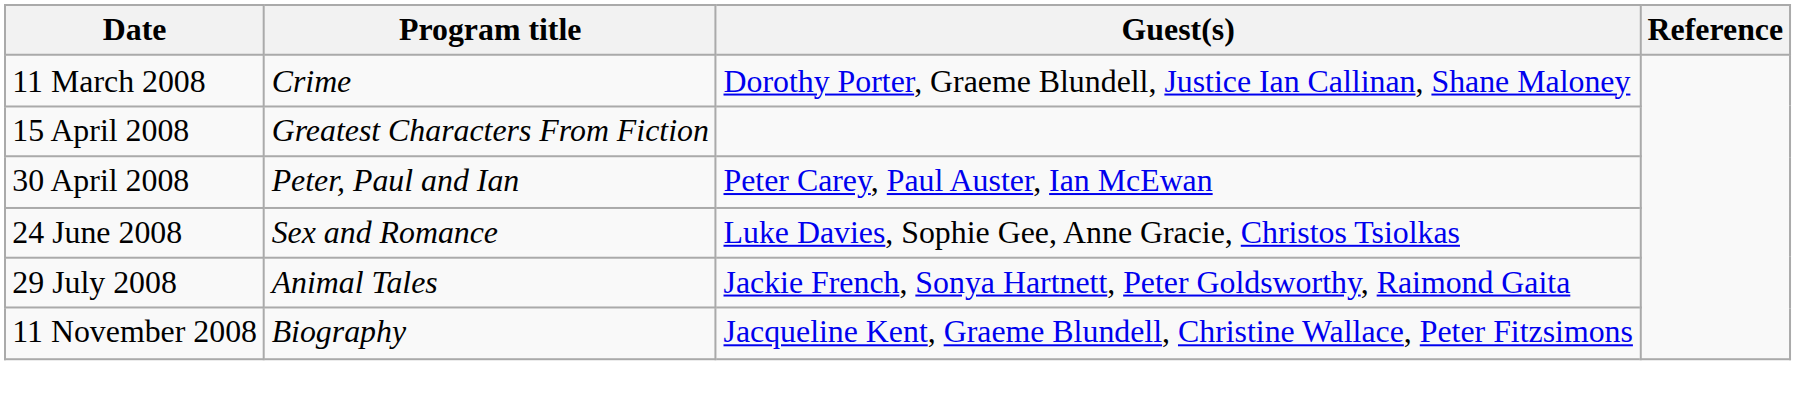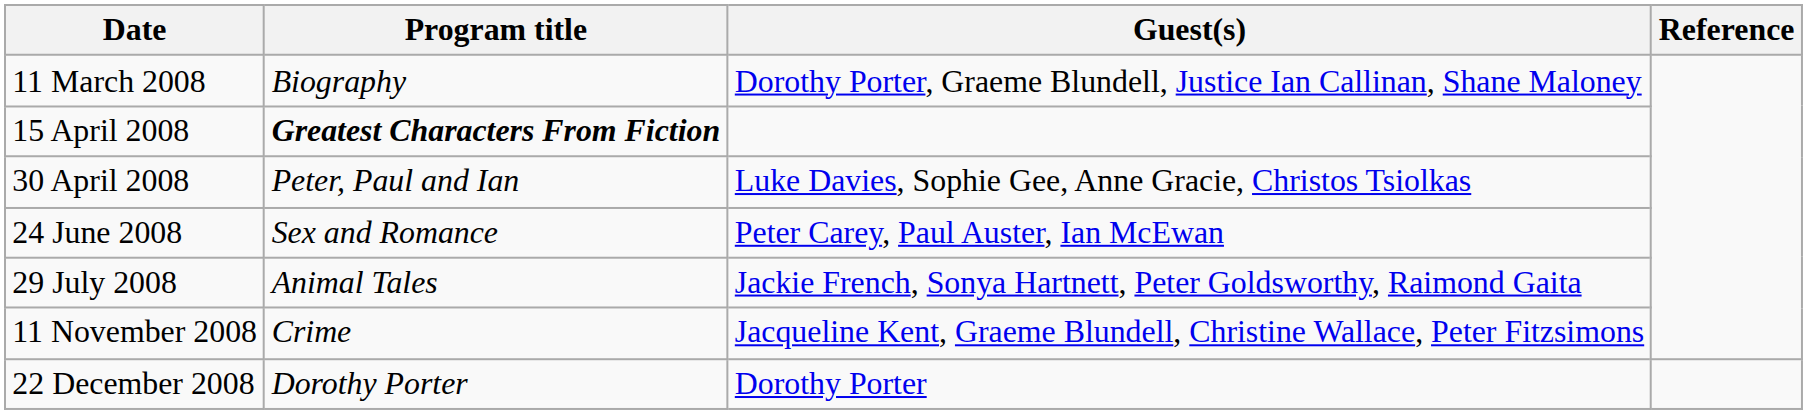11 March 2008 | Program title: Crime -> Biography
15 April 2008 | Program title: normal -> bold
30 April 2008 | Guest(s): Peter Carey, Paul Auster, Ian McEwan -> Luke Davies, Sophie Gee, Anne Gracie, Christos Tsiolkas
24 June 2008 | Guest(s): Luke Davies, Sophie Gee, Anne Gracie, Christos Tsiolkas -> Peter Carey, Paul Auster, Ian McEwan
11 November 2008 | Program title: Biography -> Crime
+ row: 22 December 2008 | Dorothy Porter | Dorothy Porter
